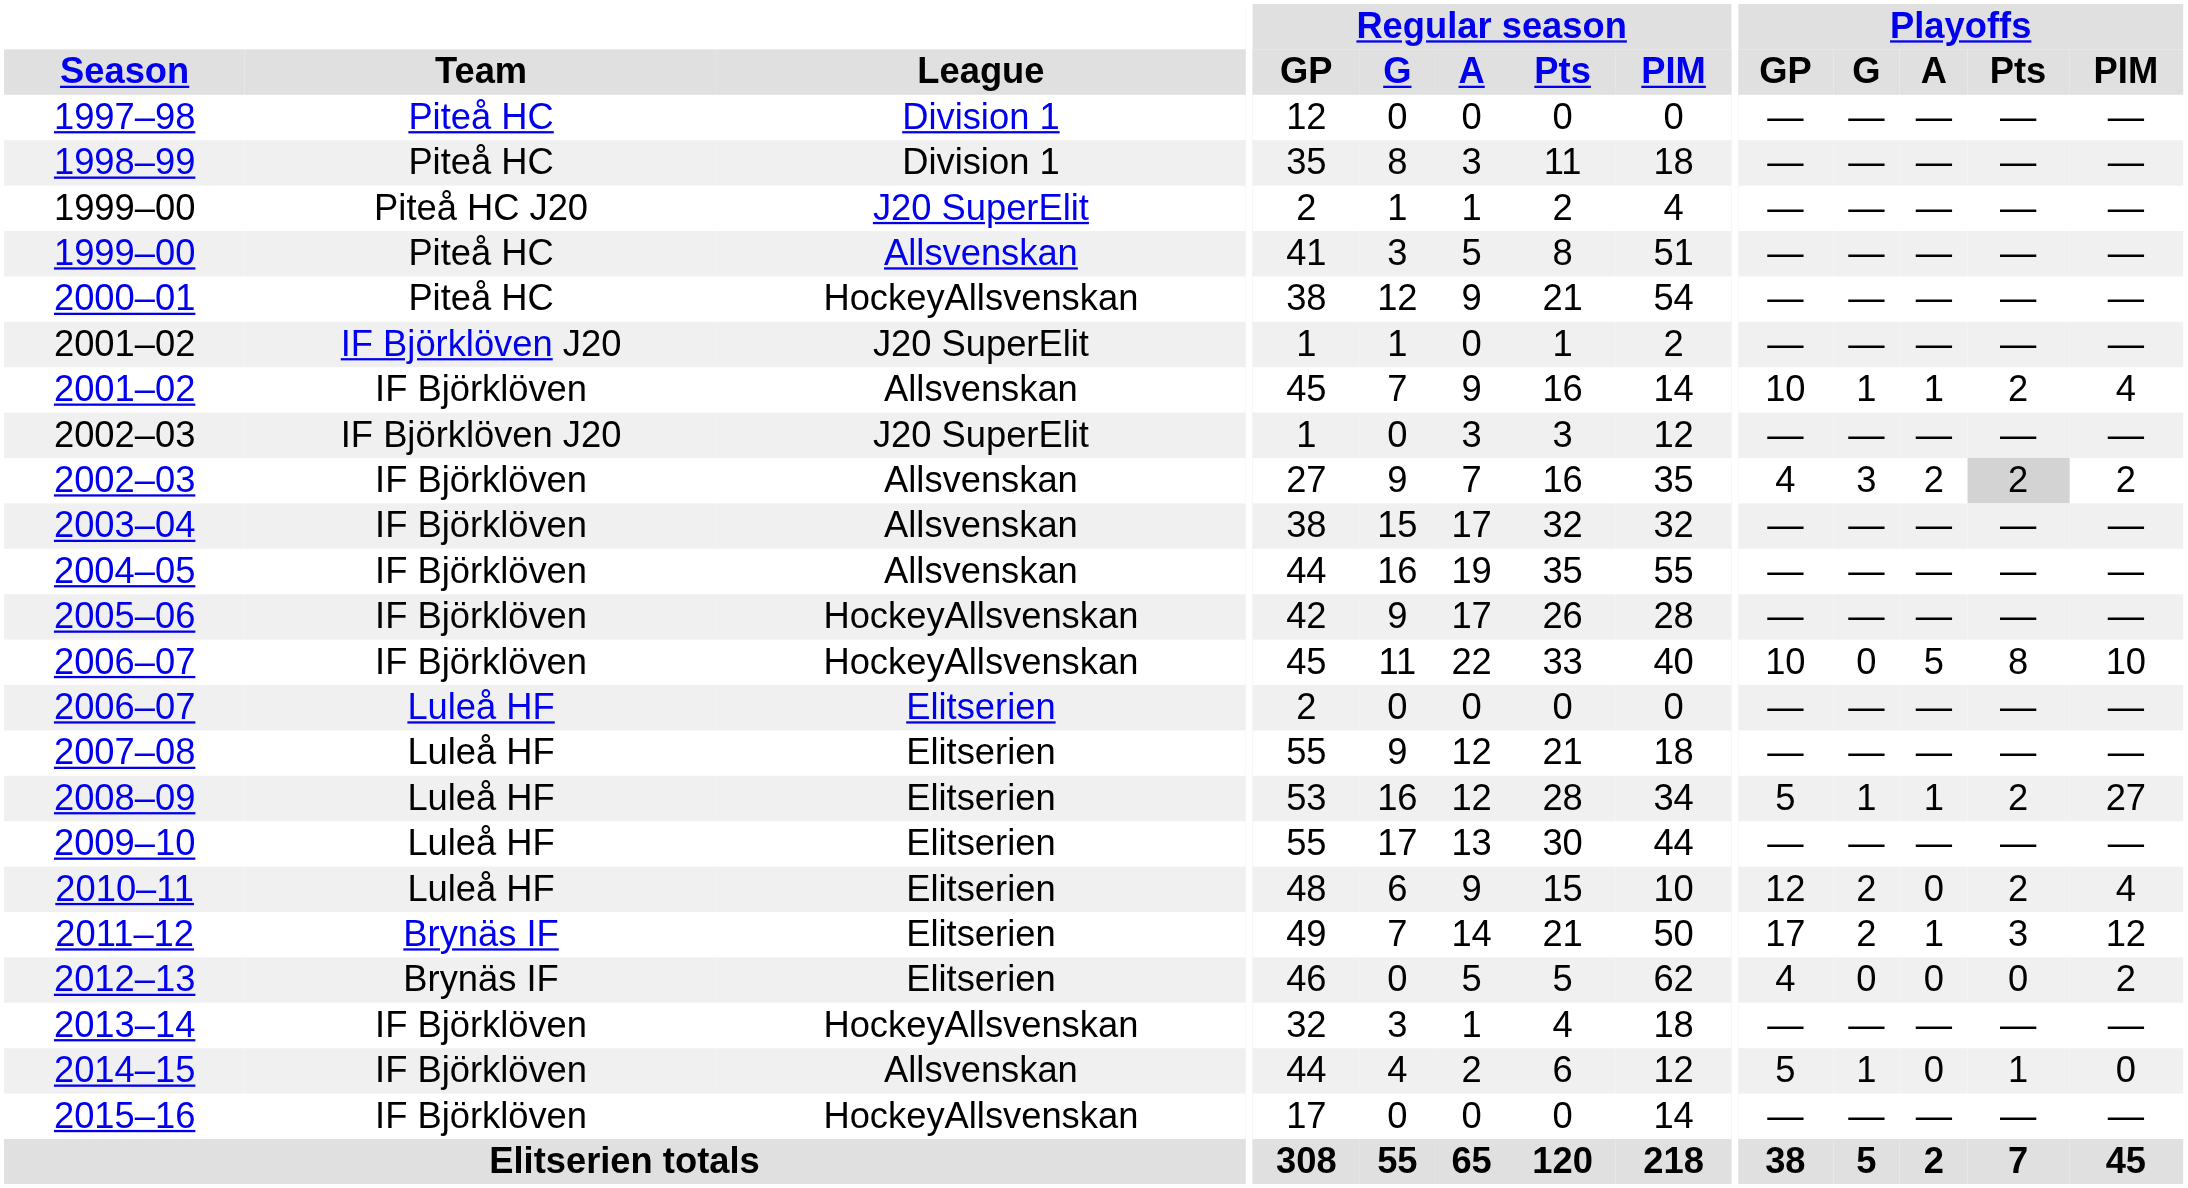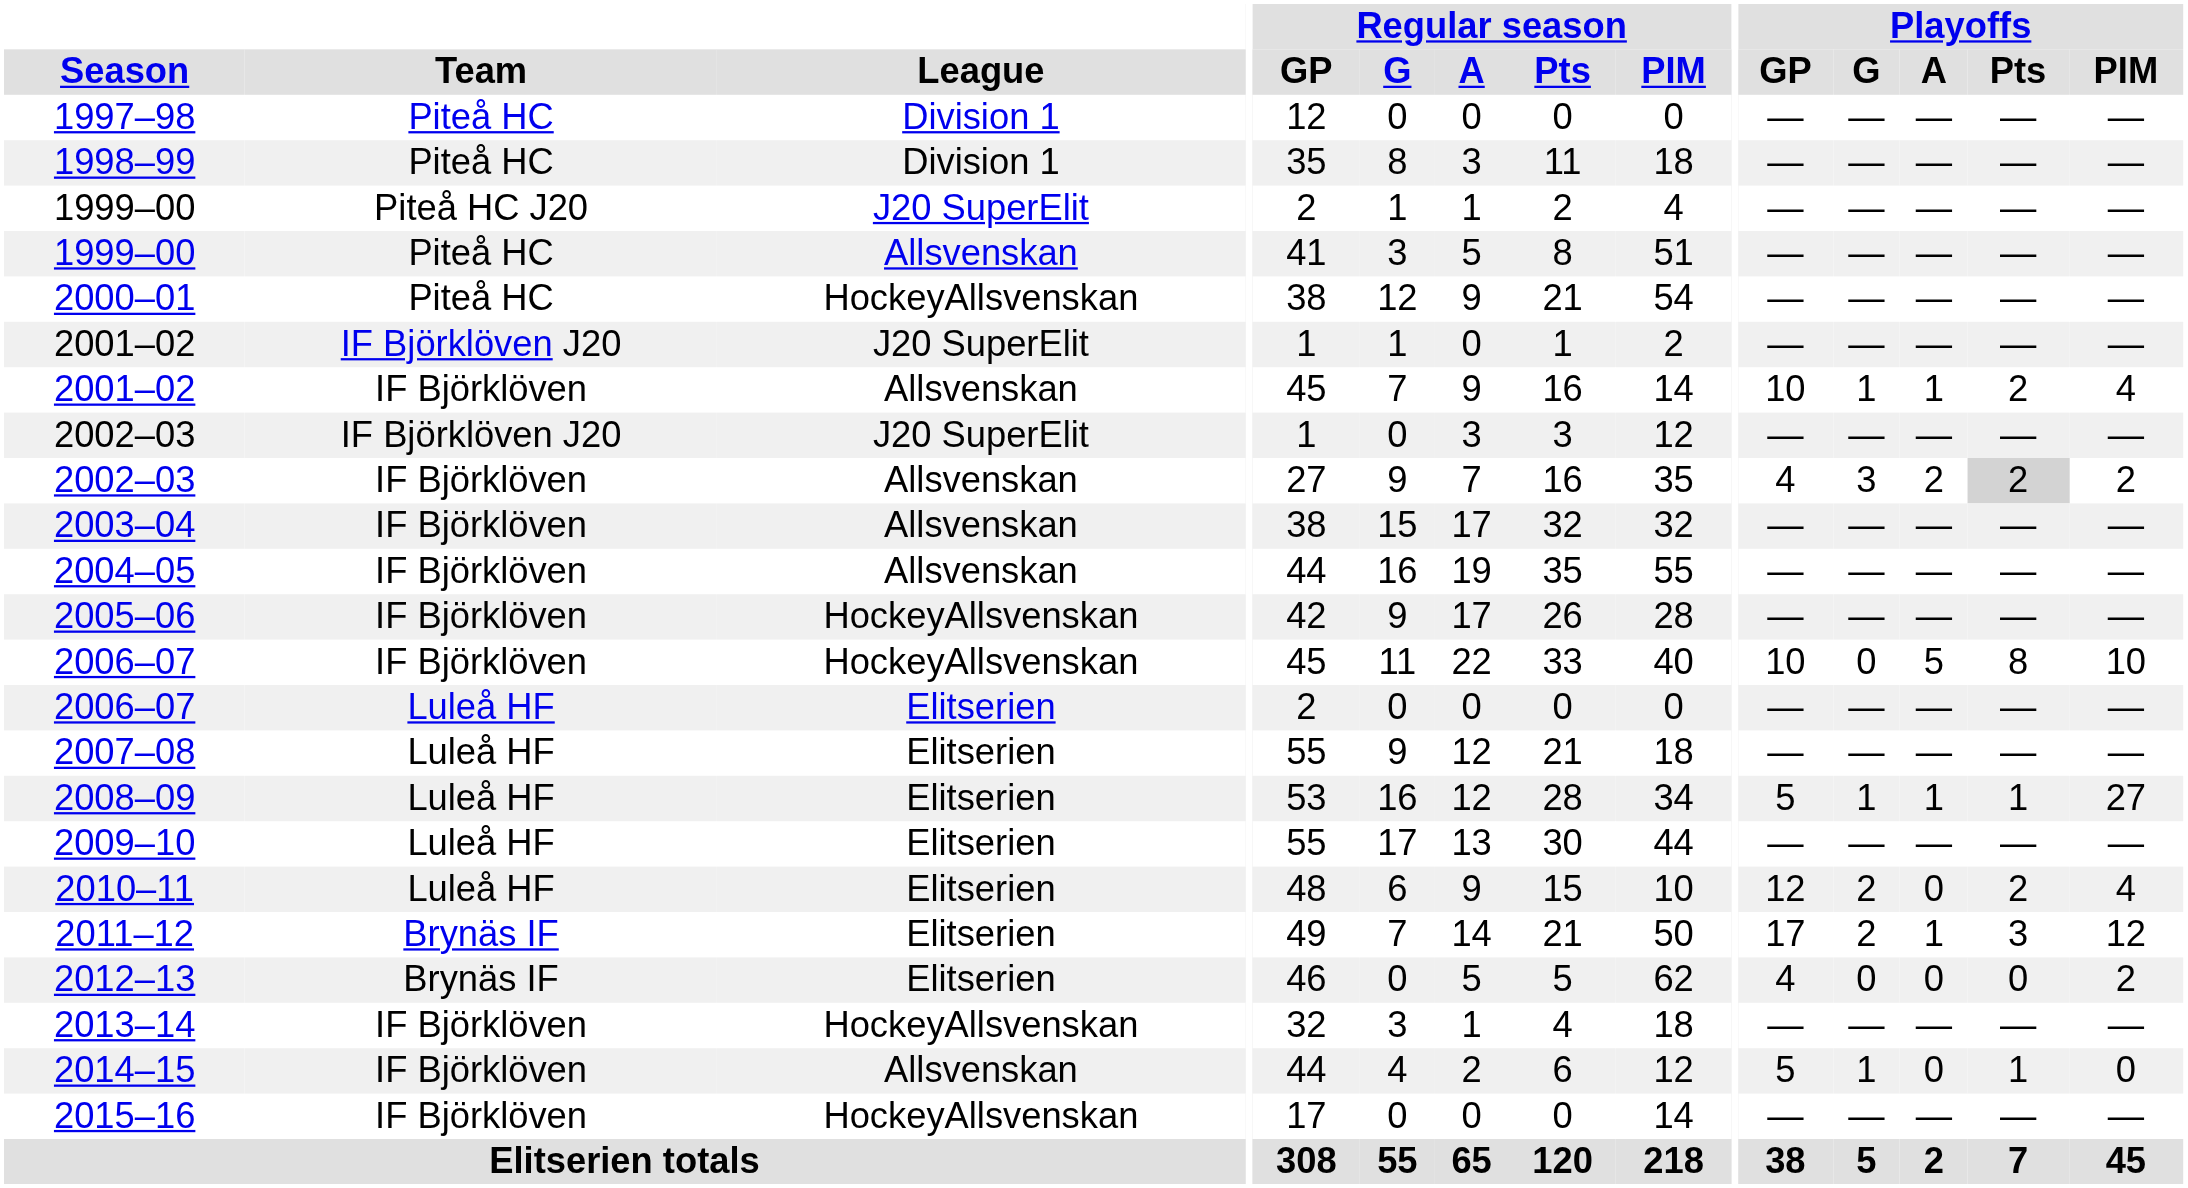2008–09 | Playoffs / Pts: 2 -> 1
